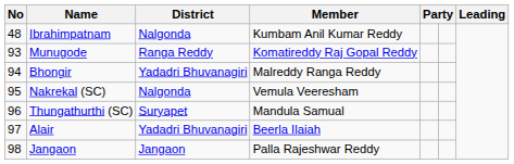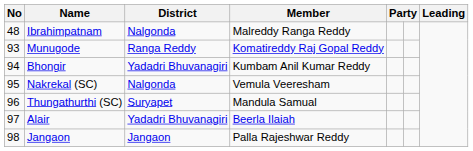Ibrahimpatnam | Member: Kumbam Anil Kumar Reddy -> Malreddy Ranga Reddy
Bhongir | Member: Malreddy Ranga Reddy -> Kumbam Anil Kumar Reddy
